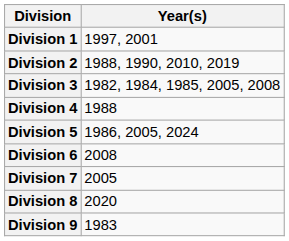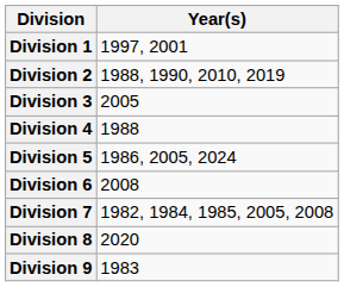Division 3 | Year(s): 1982, 1984, 1985, 2005, 2008 -> 2005
Division 7 | Year(s): 2005 -> 1982, 1984, 1985, 2005, 2008
